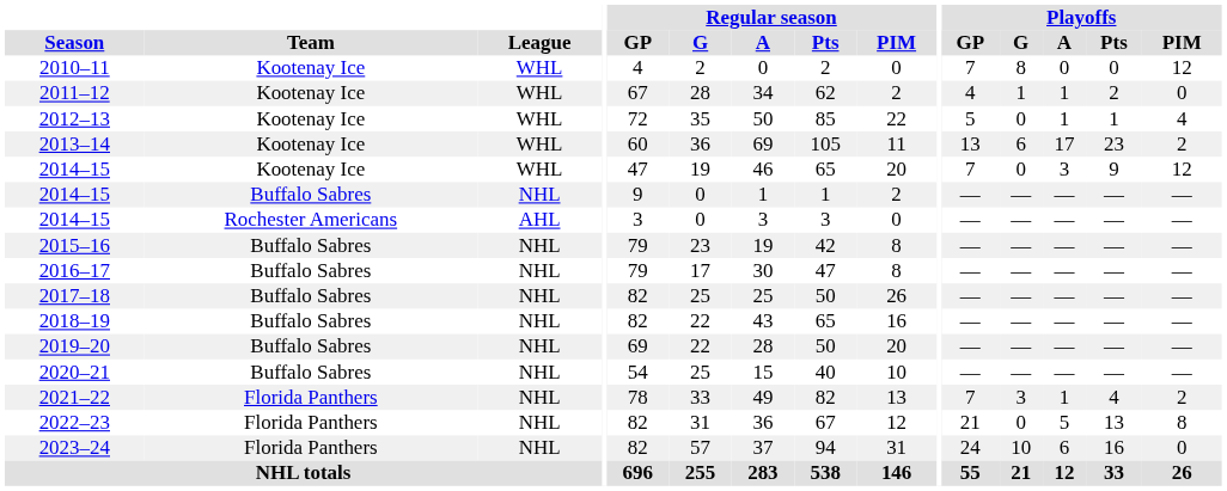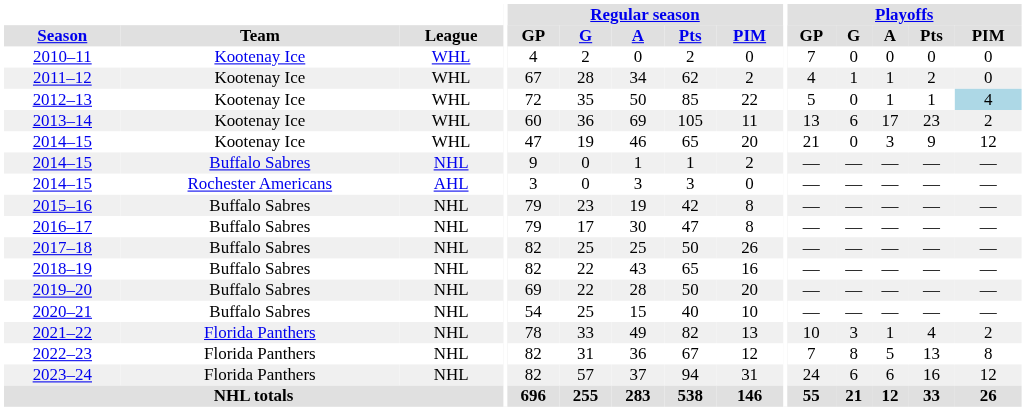2010–11 | Playoffs / G: 8 -> 0
2010–11 | Playoffs / PIM: 12 -> 0
2012–13 | Playoffs / PIM: no background -> lightblue background
2014–15 / Kootenay Ice | Playoffs / GP: 7 -> 21
2021–22 | Playoffs / GP: 7 -> 10
2022–23 | Playoffs / GP: 21 -> 7
2022–23 | Playoffs / G: 0 -> 8
2023–24 | Playoffs / G: 10 -> 6
2023–24 | Playoffs / PIM: 0 -> 12
